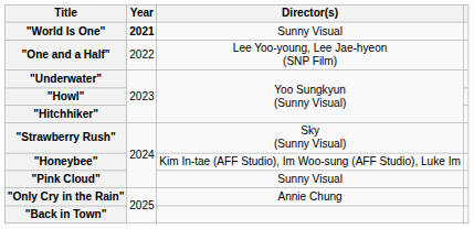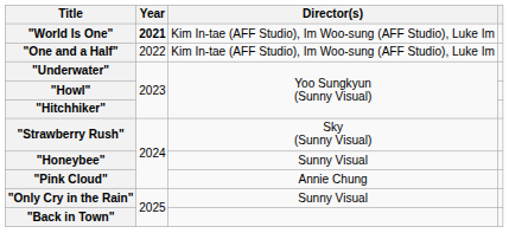"World Is One" | Director(s): Sunny Visual -> Kim In-tae (AFF Studio), Im Woo-sung (AFF Studio), Luke Im
"One and a Half" | Director(s): Lee Yoo-young, Lee Jae-hyeon (SNP Film) -> Kim In-tae (AFF Studio), Im Woo-sung (AFF Studio), Luke Im
"Honeybee" | Director(s): Kim In-tae (AFF Studio), Im Woo-sung (AFF Studio), Luke Im -> Sunny Visual
"Pink Cloud" | Director(s): Sunny Visual -> Annie Chung
"Only Cry in the Rain" | Director(s): Annie Chung -> Sunny Visual
